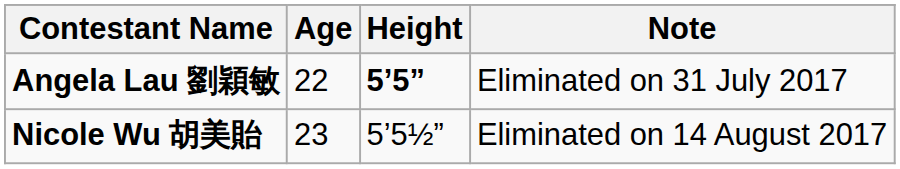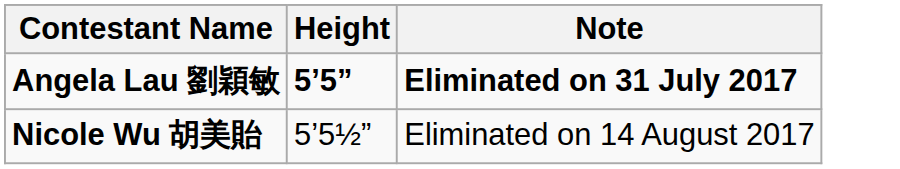- column: Age | 22 | 23
Angela Lau 劉穎敏 | Note: normal -> bold
